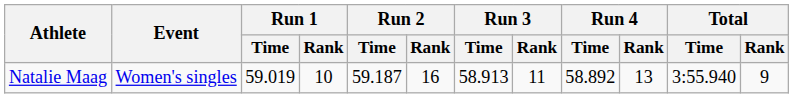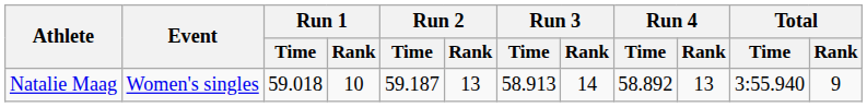Natalie Maag | Run 1 / Time: 59.019 -> 59.018
Natalie Maag | Run 2 / Rank: 16 -> 13
Natalie Maag | Run 3 / Rank: 11 -> 14
